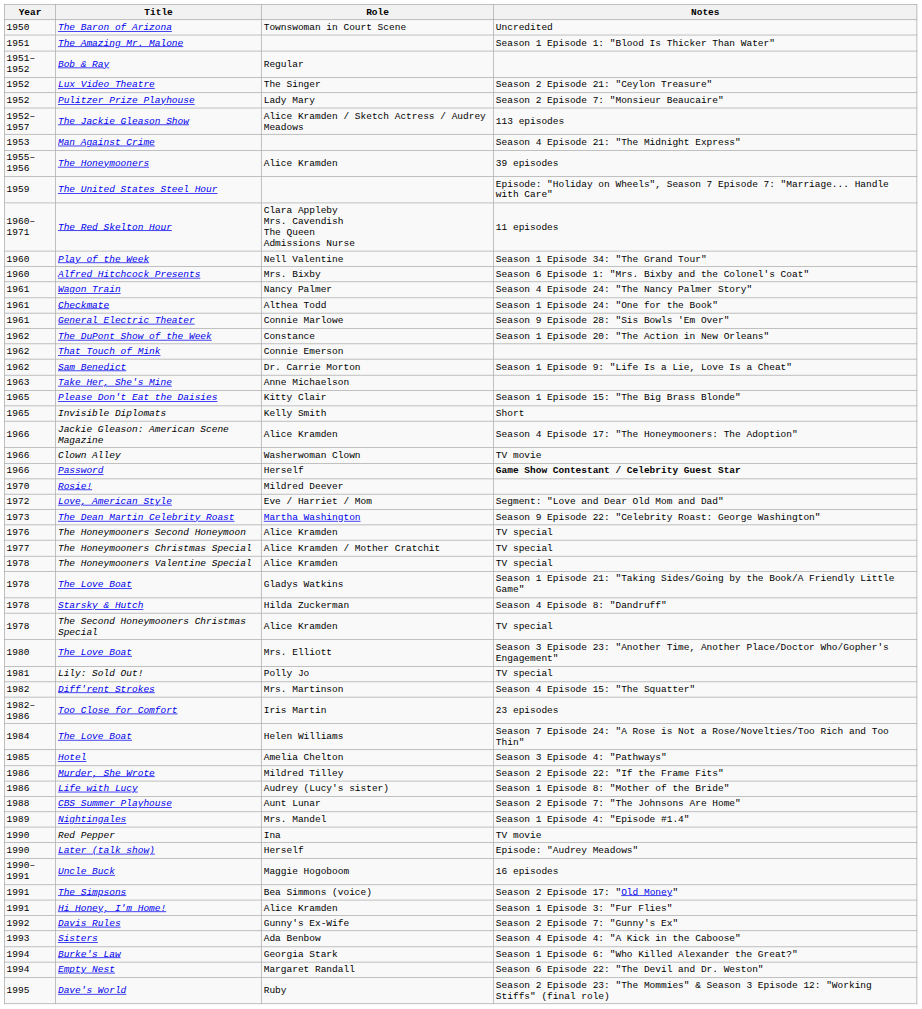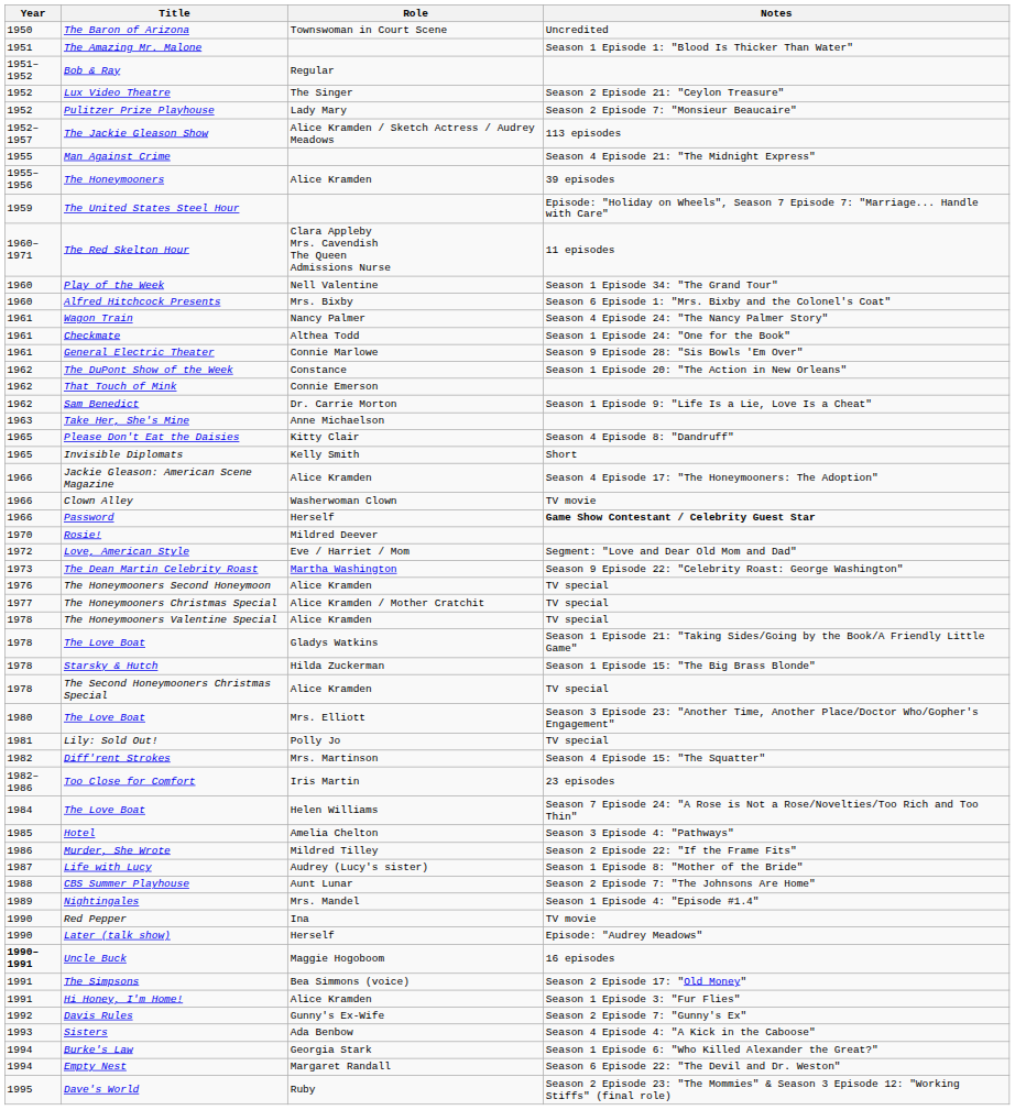Man Against Crime | Year: 1953 -> 1955
Please Don't Eat the Daisies | Notes: Season 1 Episode 15: "The Big Brass Blonde" -> Season 4 Episode 8: "Dandruff"
Starsky & Hutch | Notes: Season 4 Episode 8: "Dandruff" -> Season 1 Episode 15: "The Big Brass Blonde"
Life with Lucy | Year: 1986 -> 1987
Uncle Buck | Year: normal -> bold
